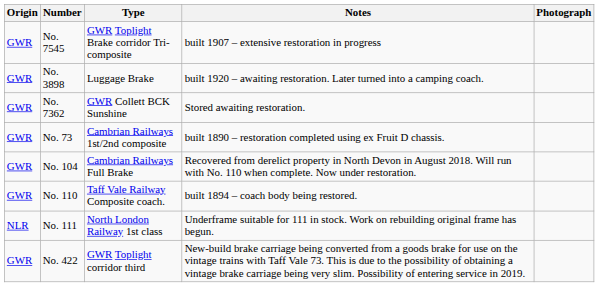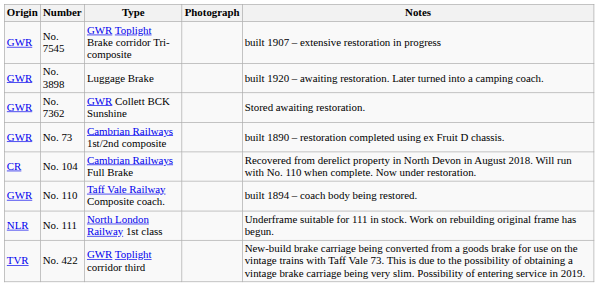columns swapped: Notes <-> Photograph
No. 104 | Origin: GWR -> CR
No. 422 | Origin: GWR -> TVR
